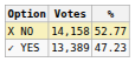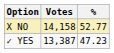✓ YES | Votes: 13,389 -> 13,387
